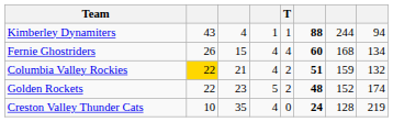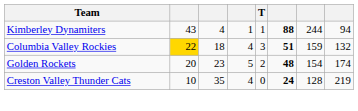- row: Fernie Ghostriders | 26 | 15 | 4 | 4 | 60 | 168 | 134
Columbia Valley Rockies | column 3: 21 -> 18
Columbia Valley Rockies | T: 2 -> 3
Golden Rockets | column 2: 22 -> 20
Golden Rockets | column 7: 152 -> 154
